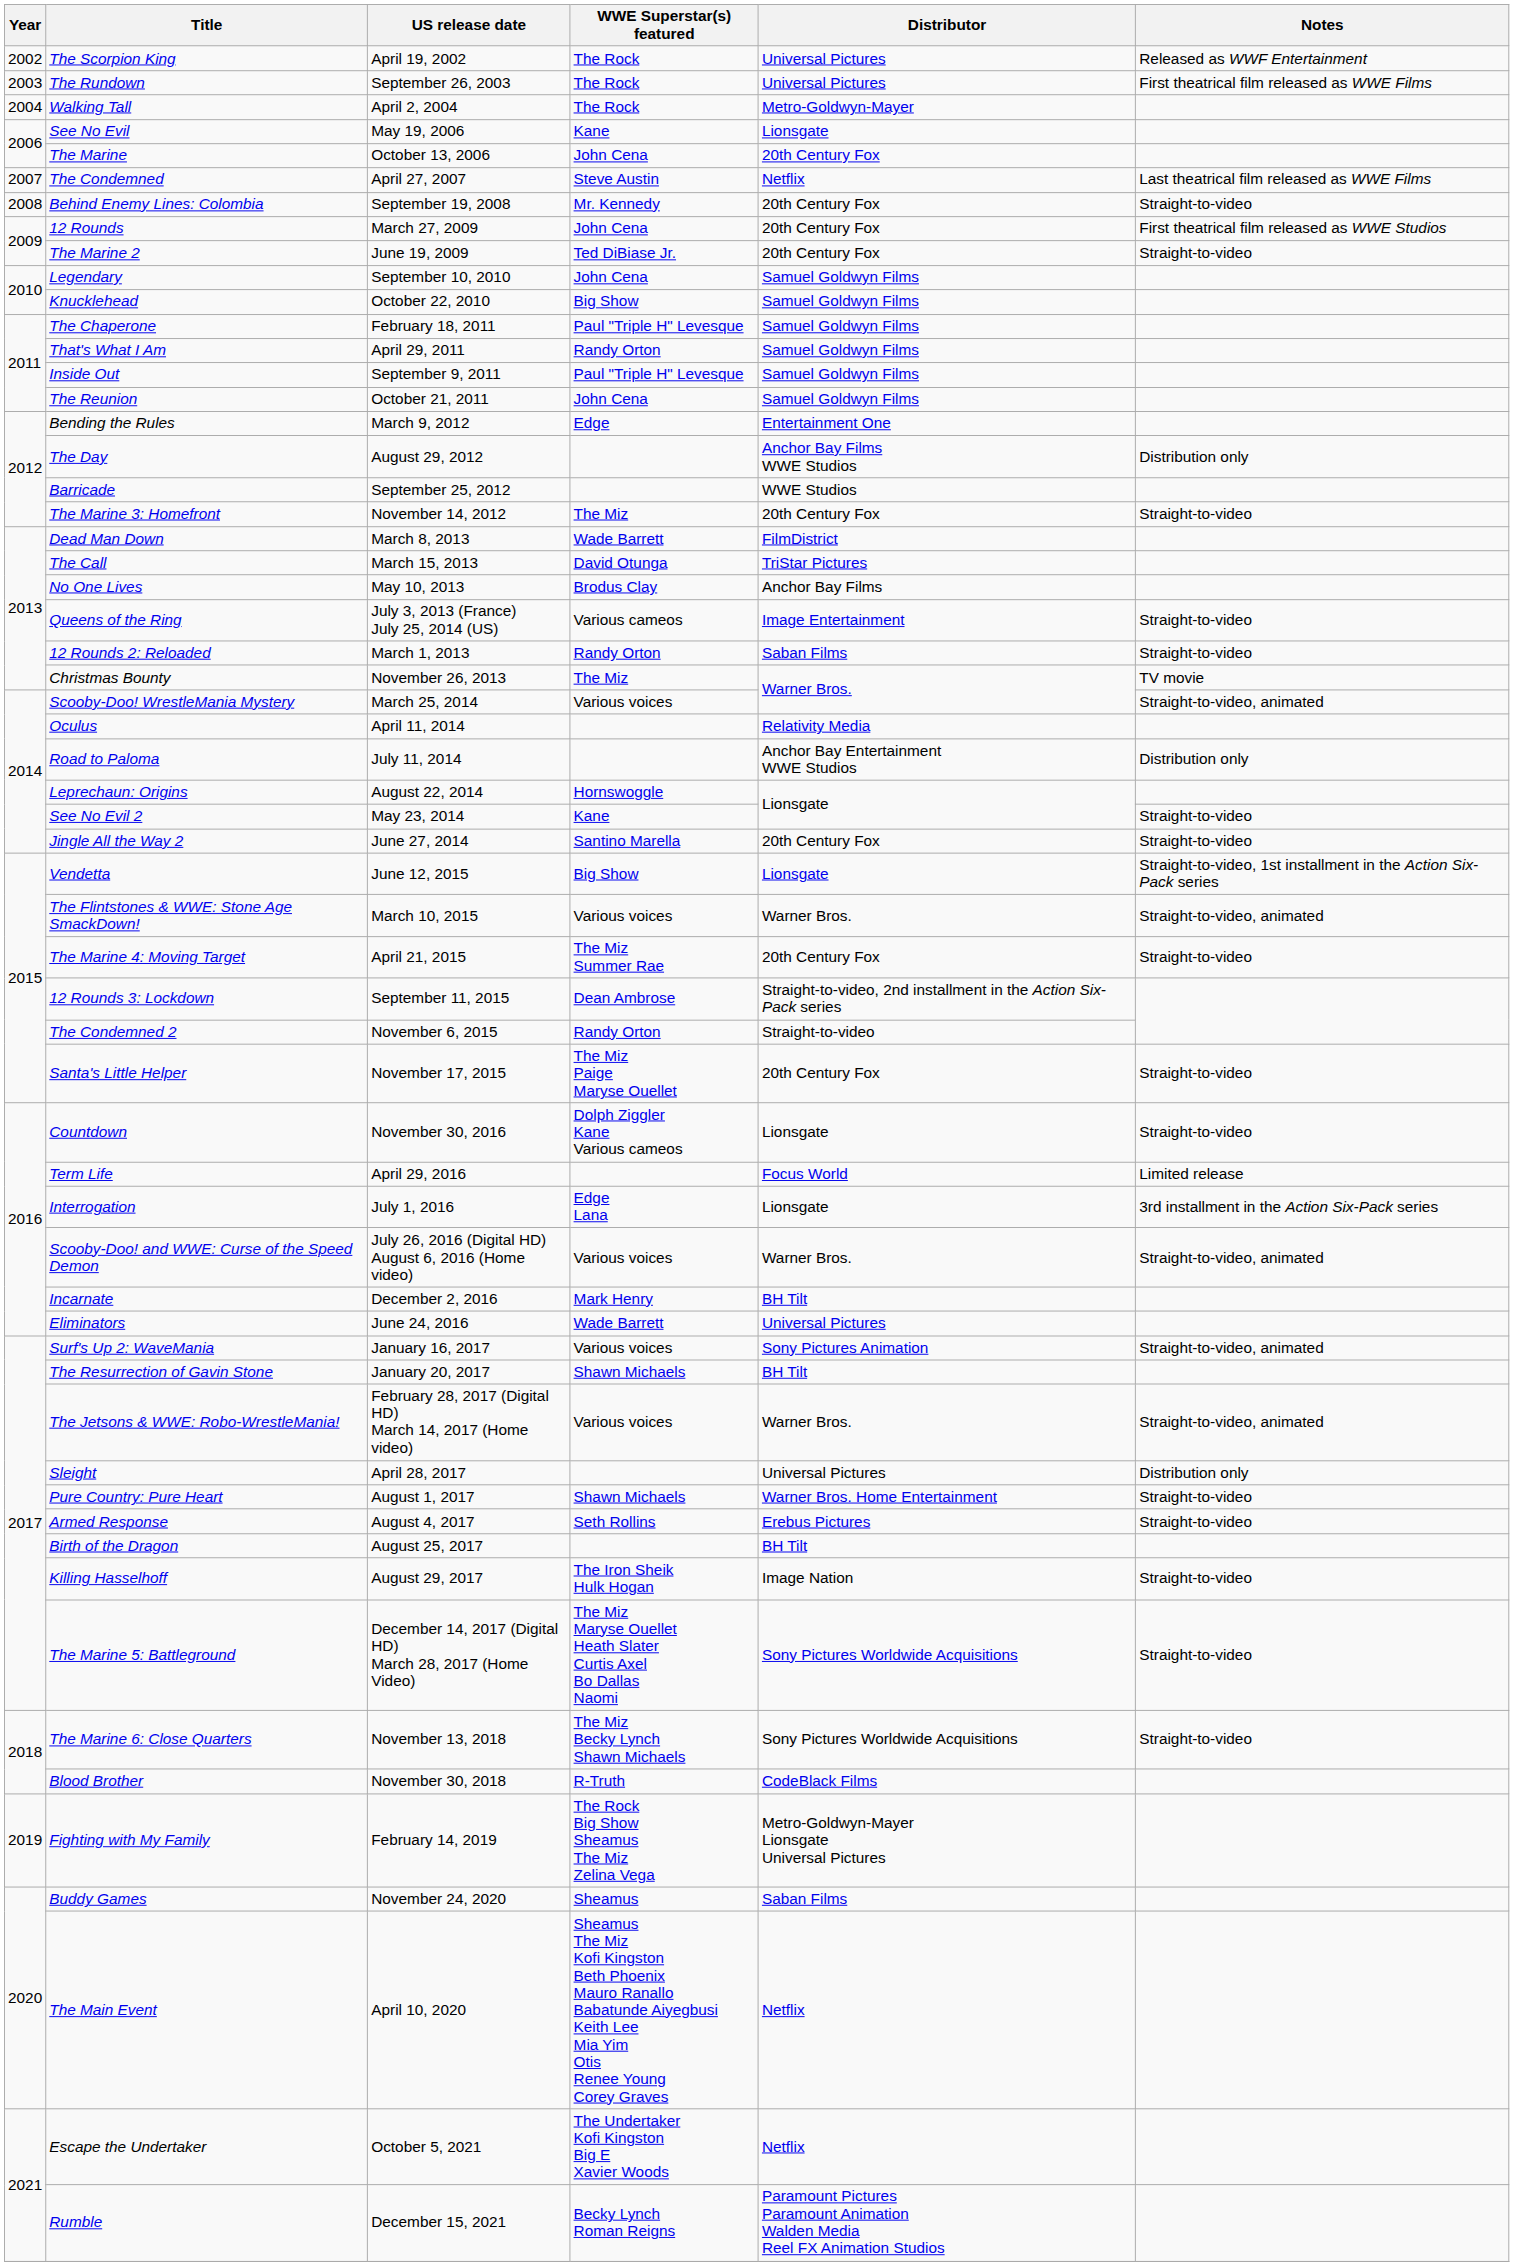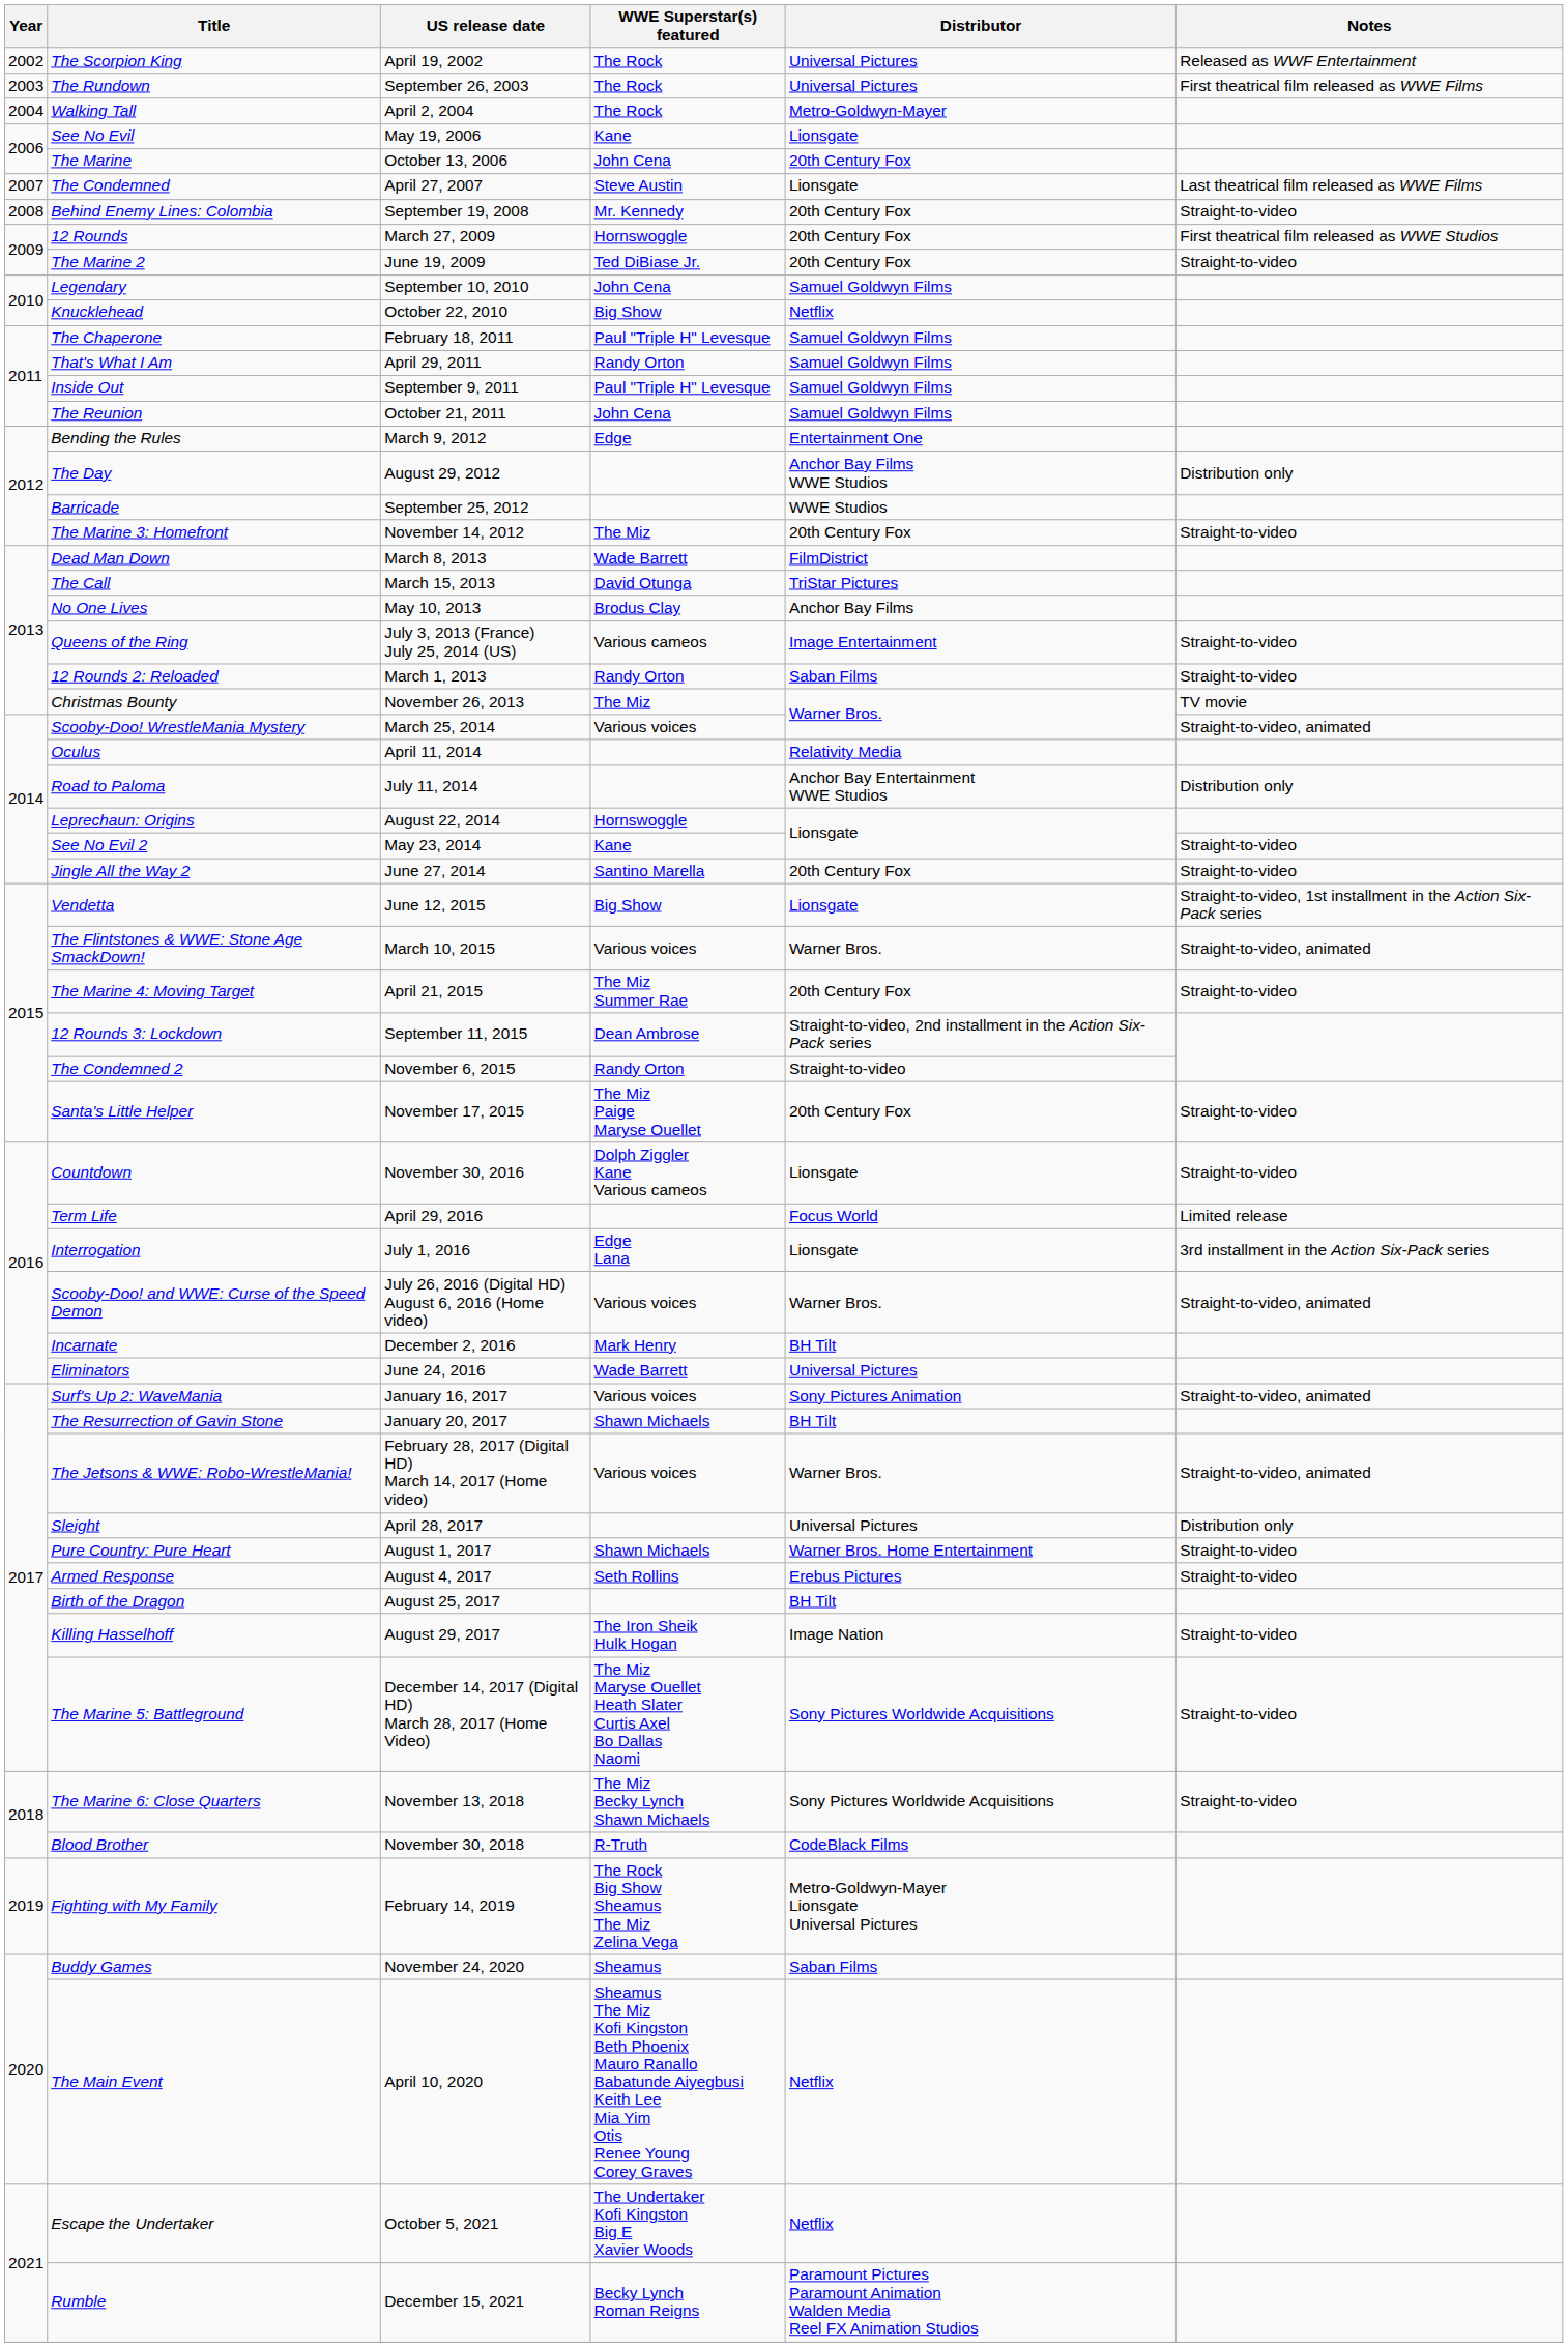The Condemned | Distributor: Netflix -> Lionsgate
12 Rounds | WWE Superstar(s) featured: John Cena -> Hornswoggle
Knucklehead | Distributor: Samuel Goldwyn Films -> Netflix
